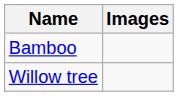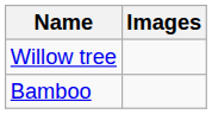rows swapped: Bamboo <-> Willow tree
